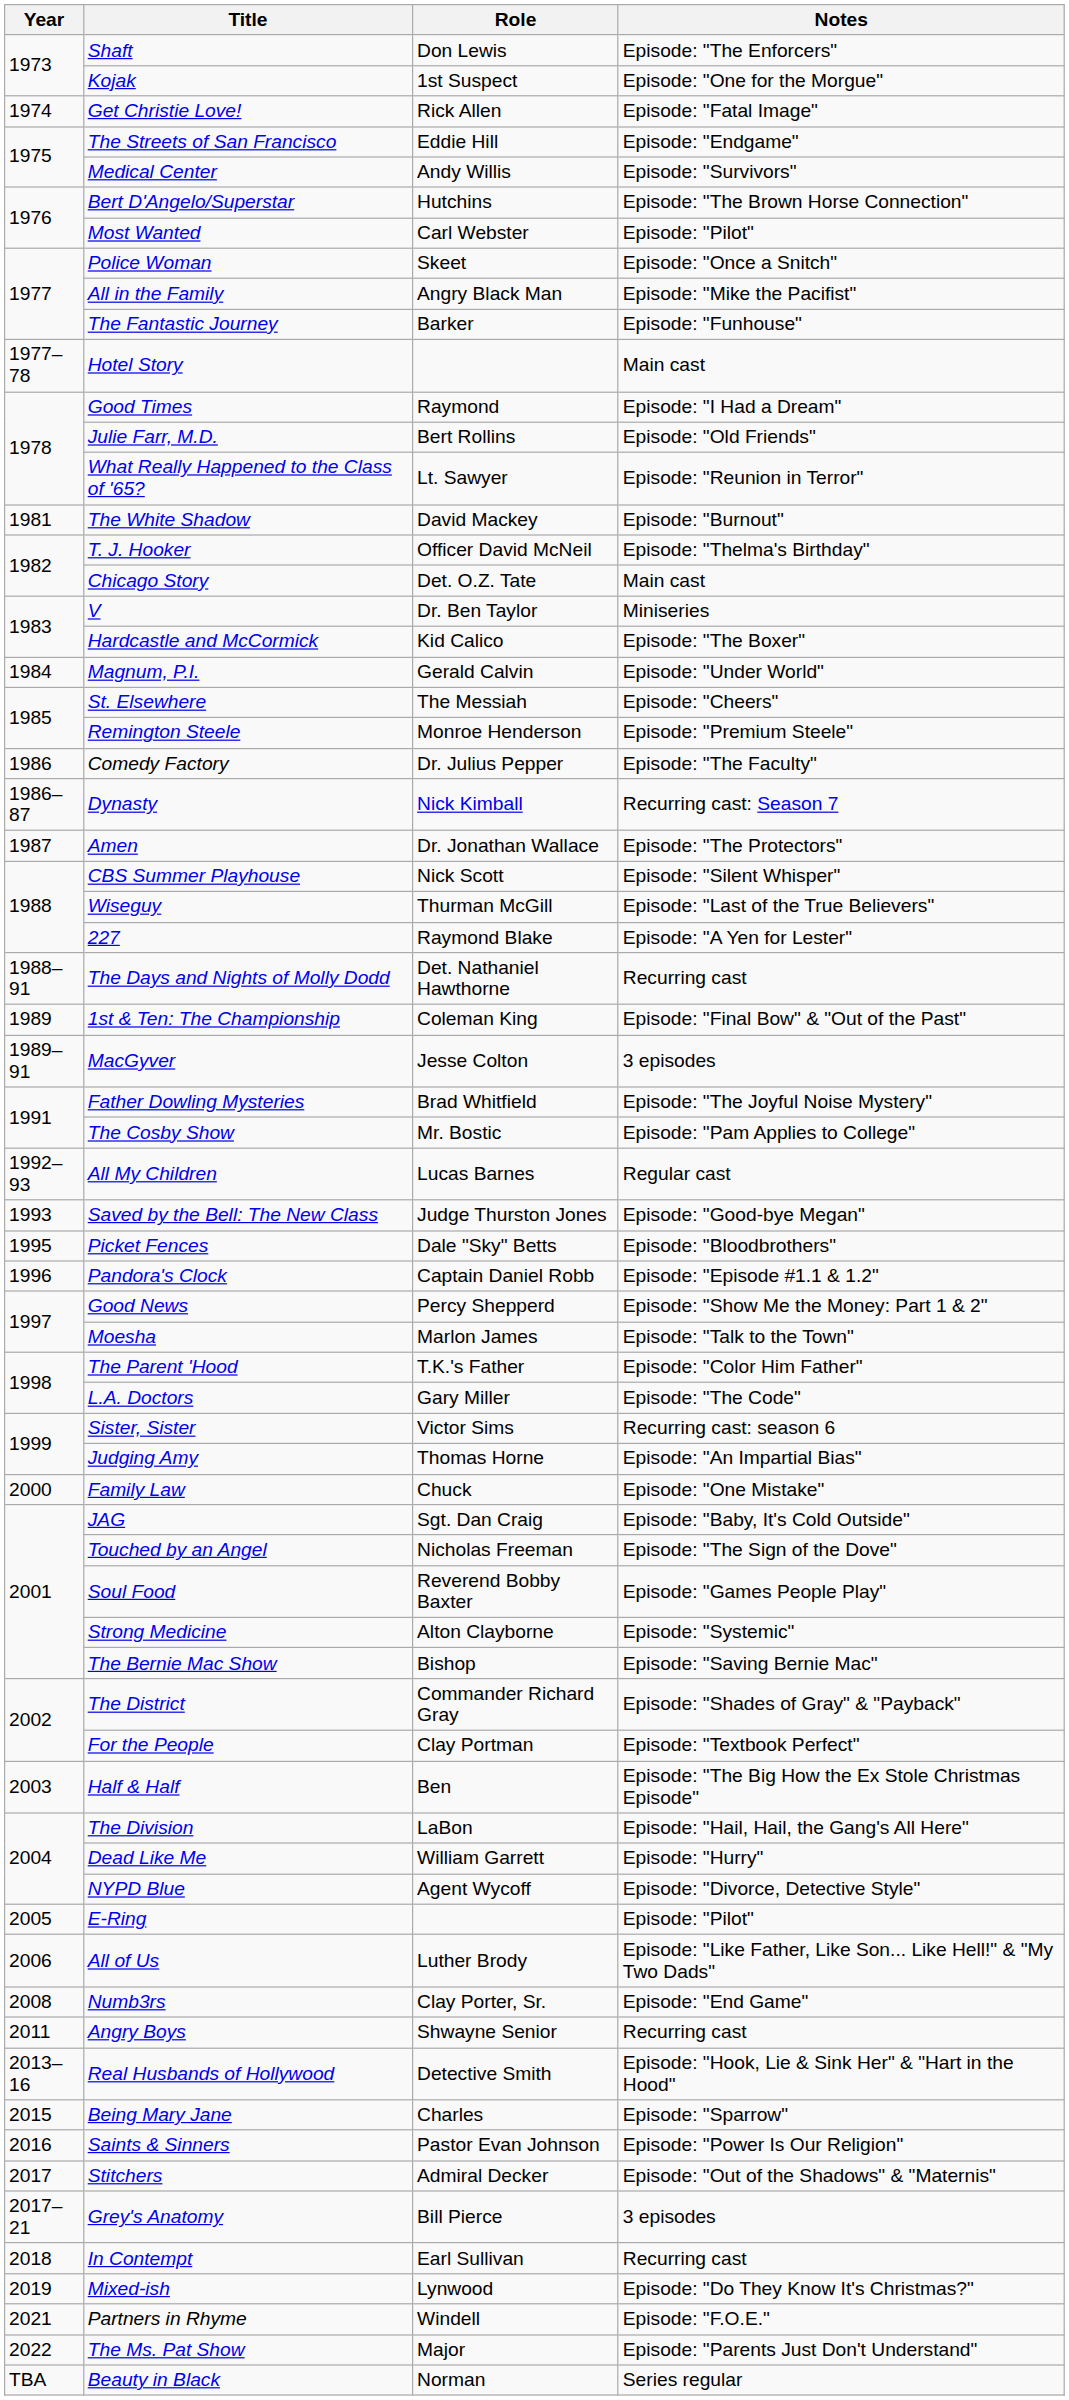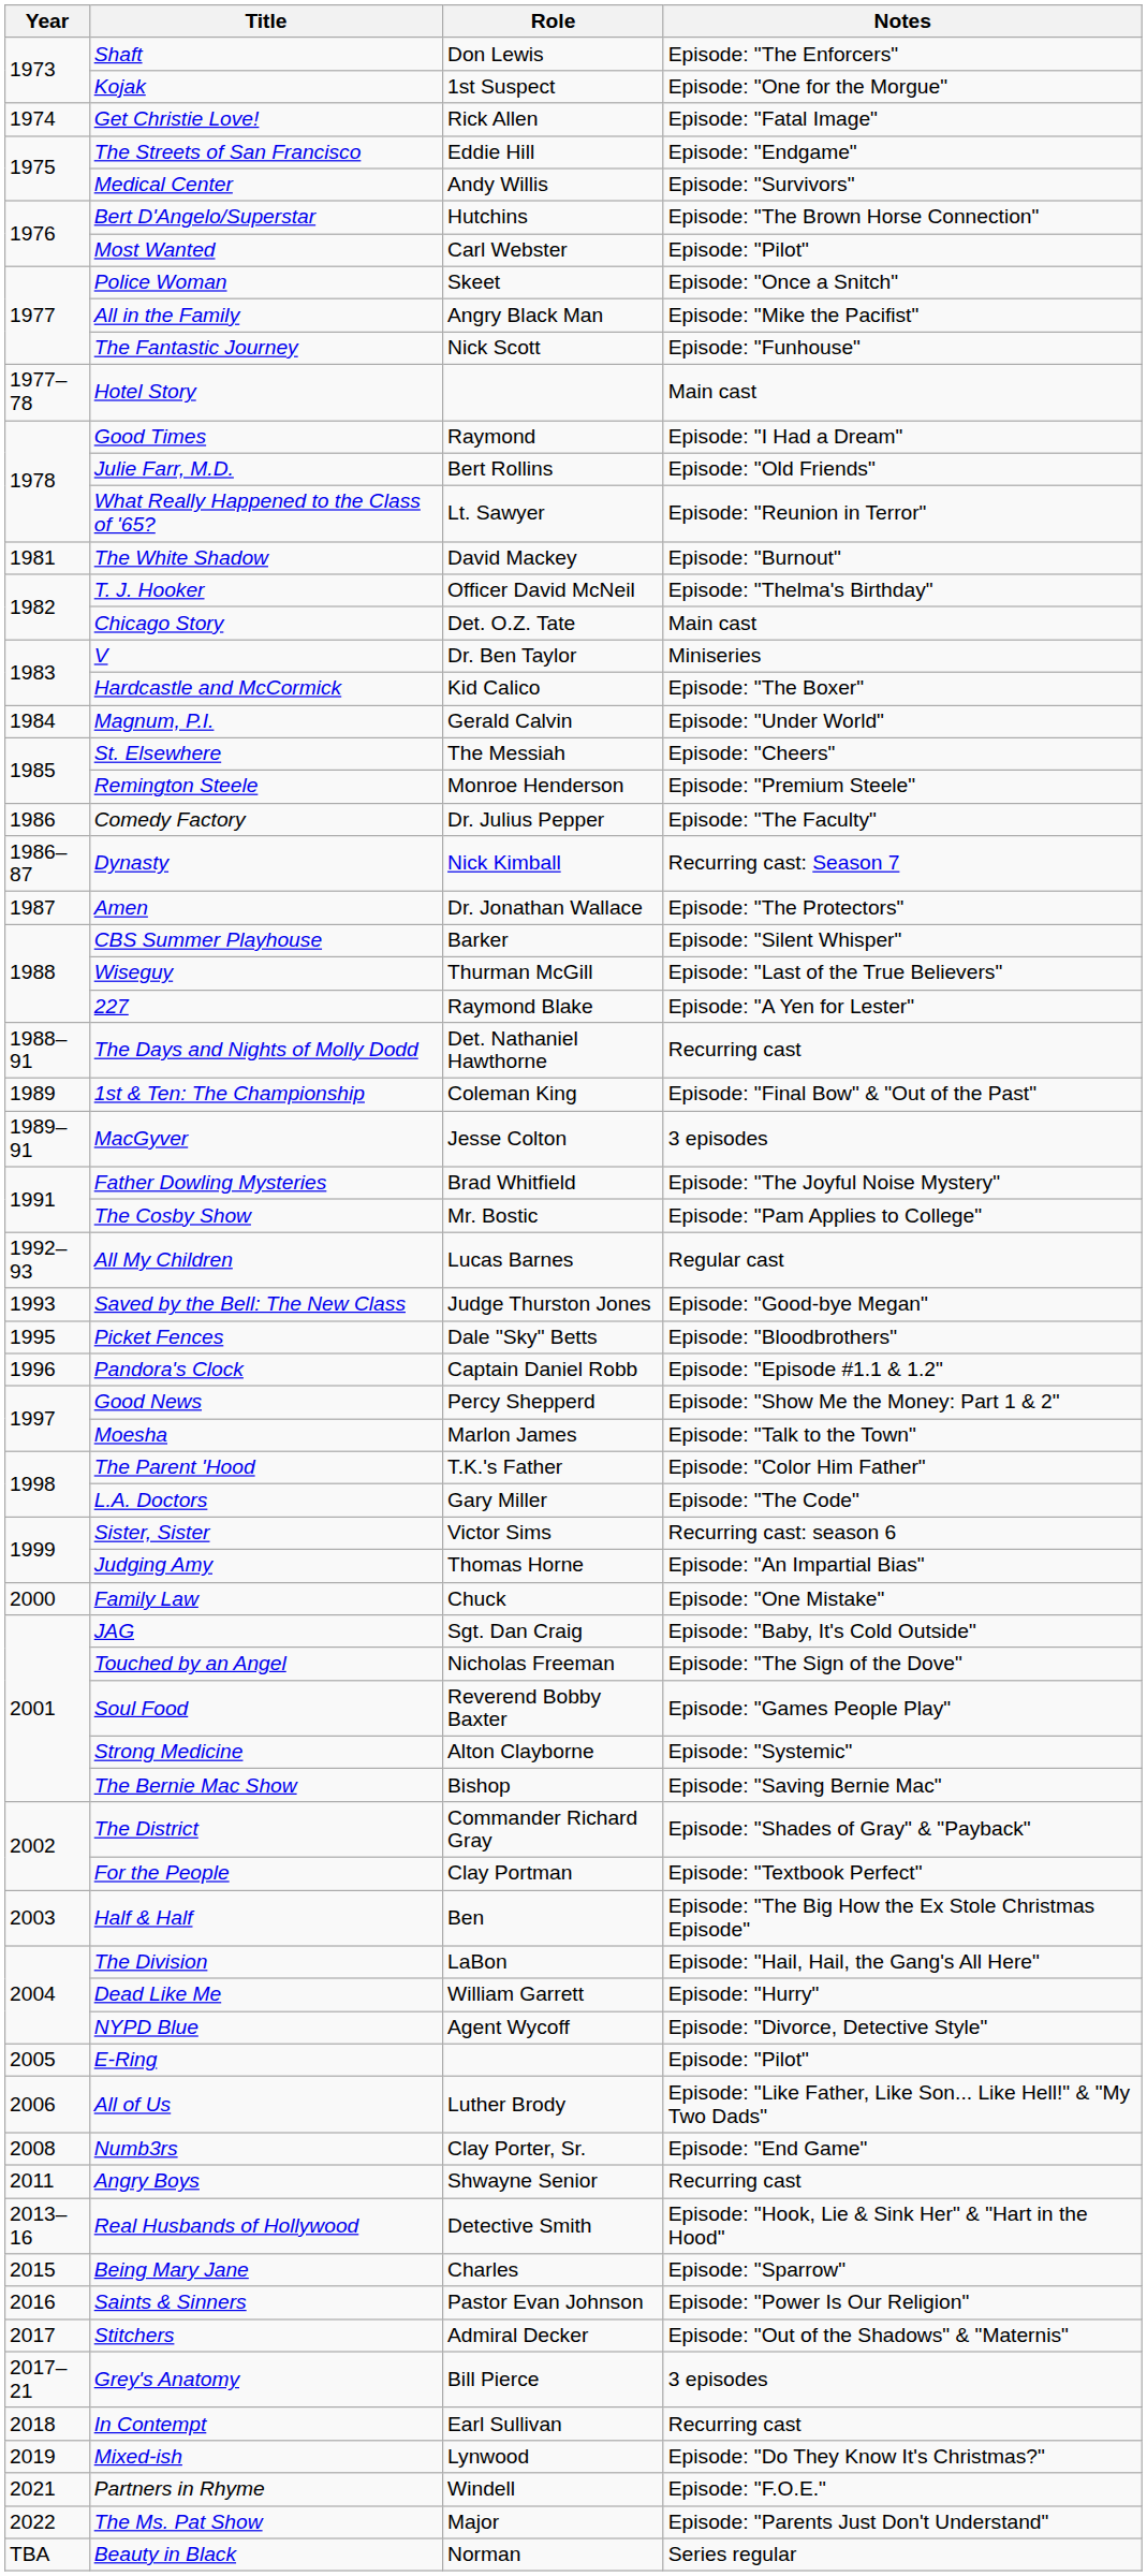The Fantastic Journey | Role: Barker -> Nick Scott
CBS Summer Playhouse | Role: Nick Scott -> Barker
